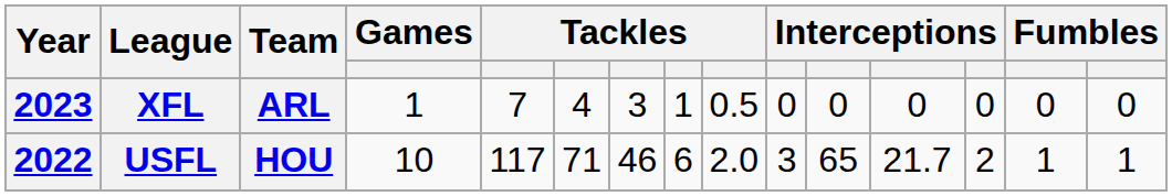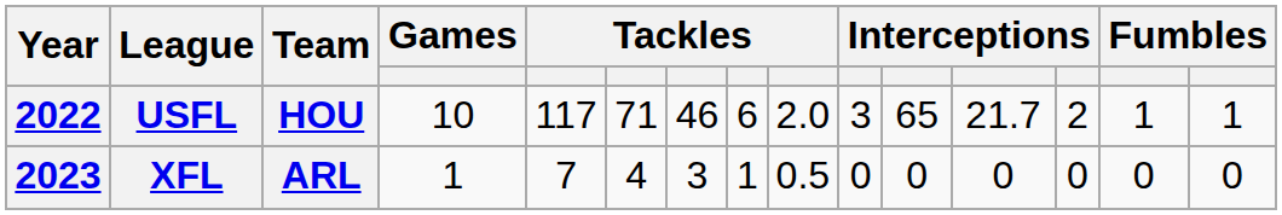rows swapped: USFL <-> XFL
